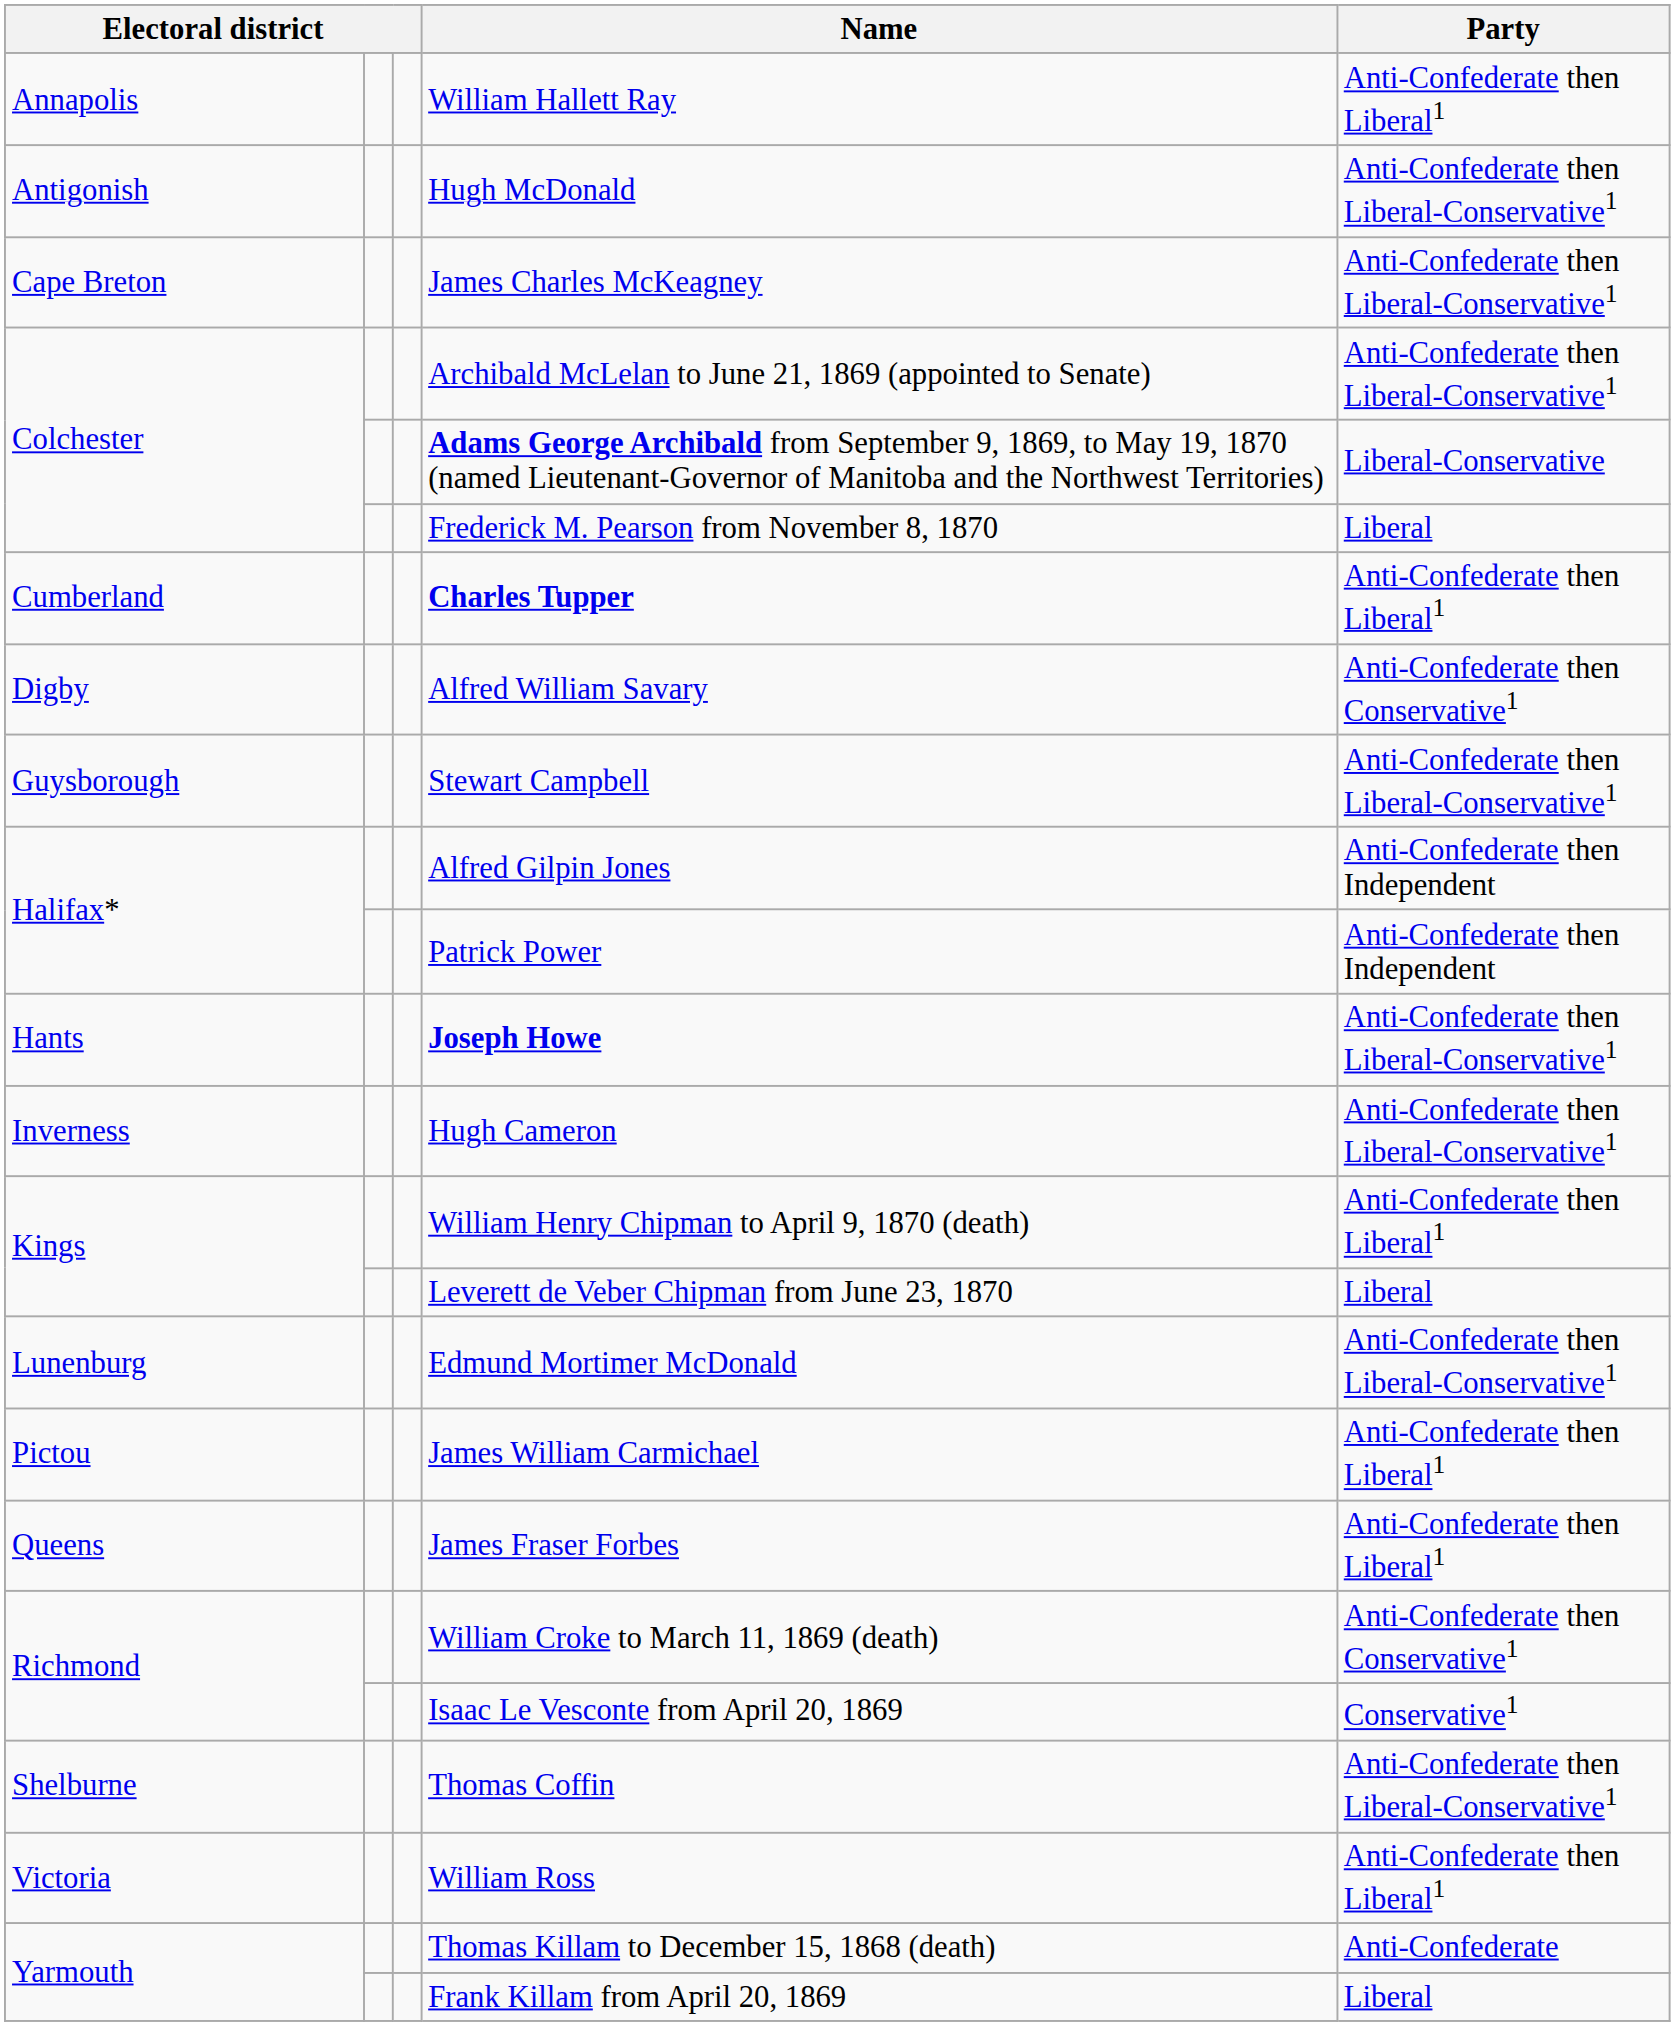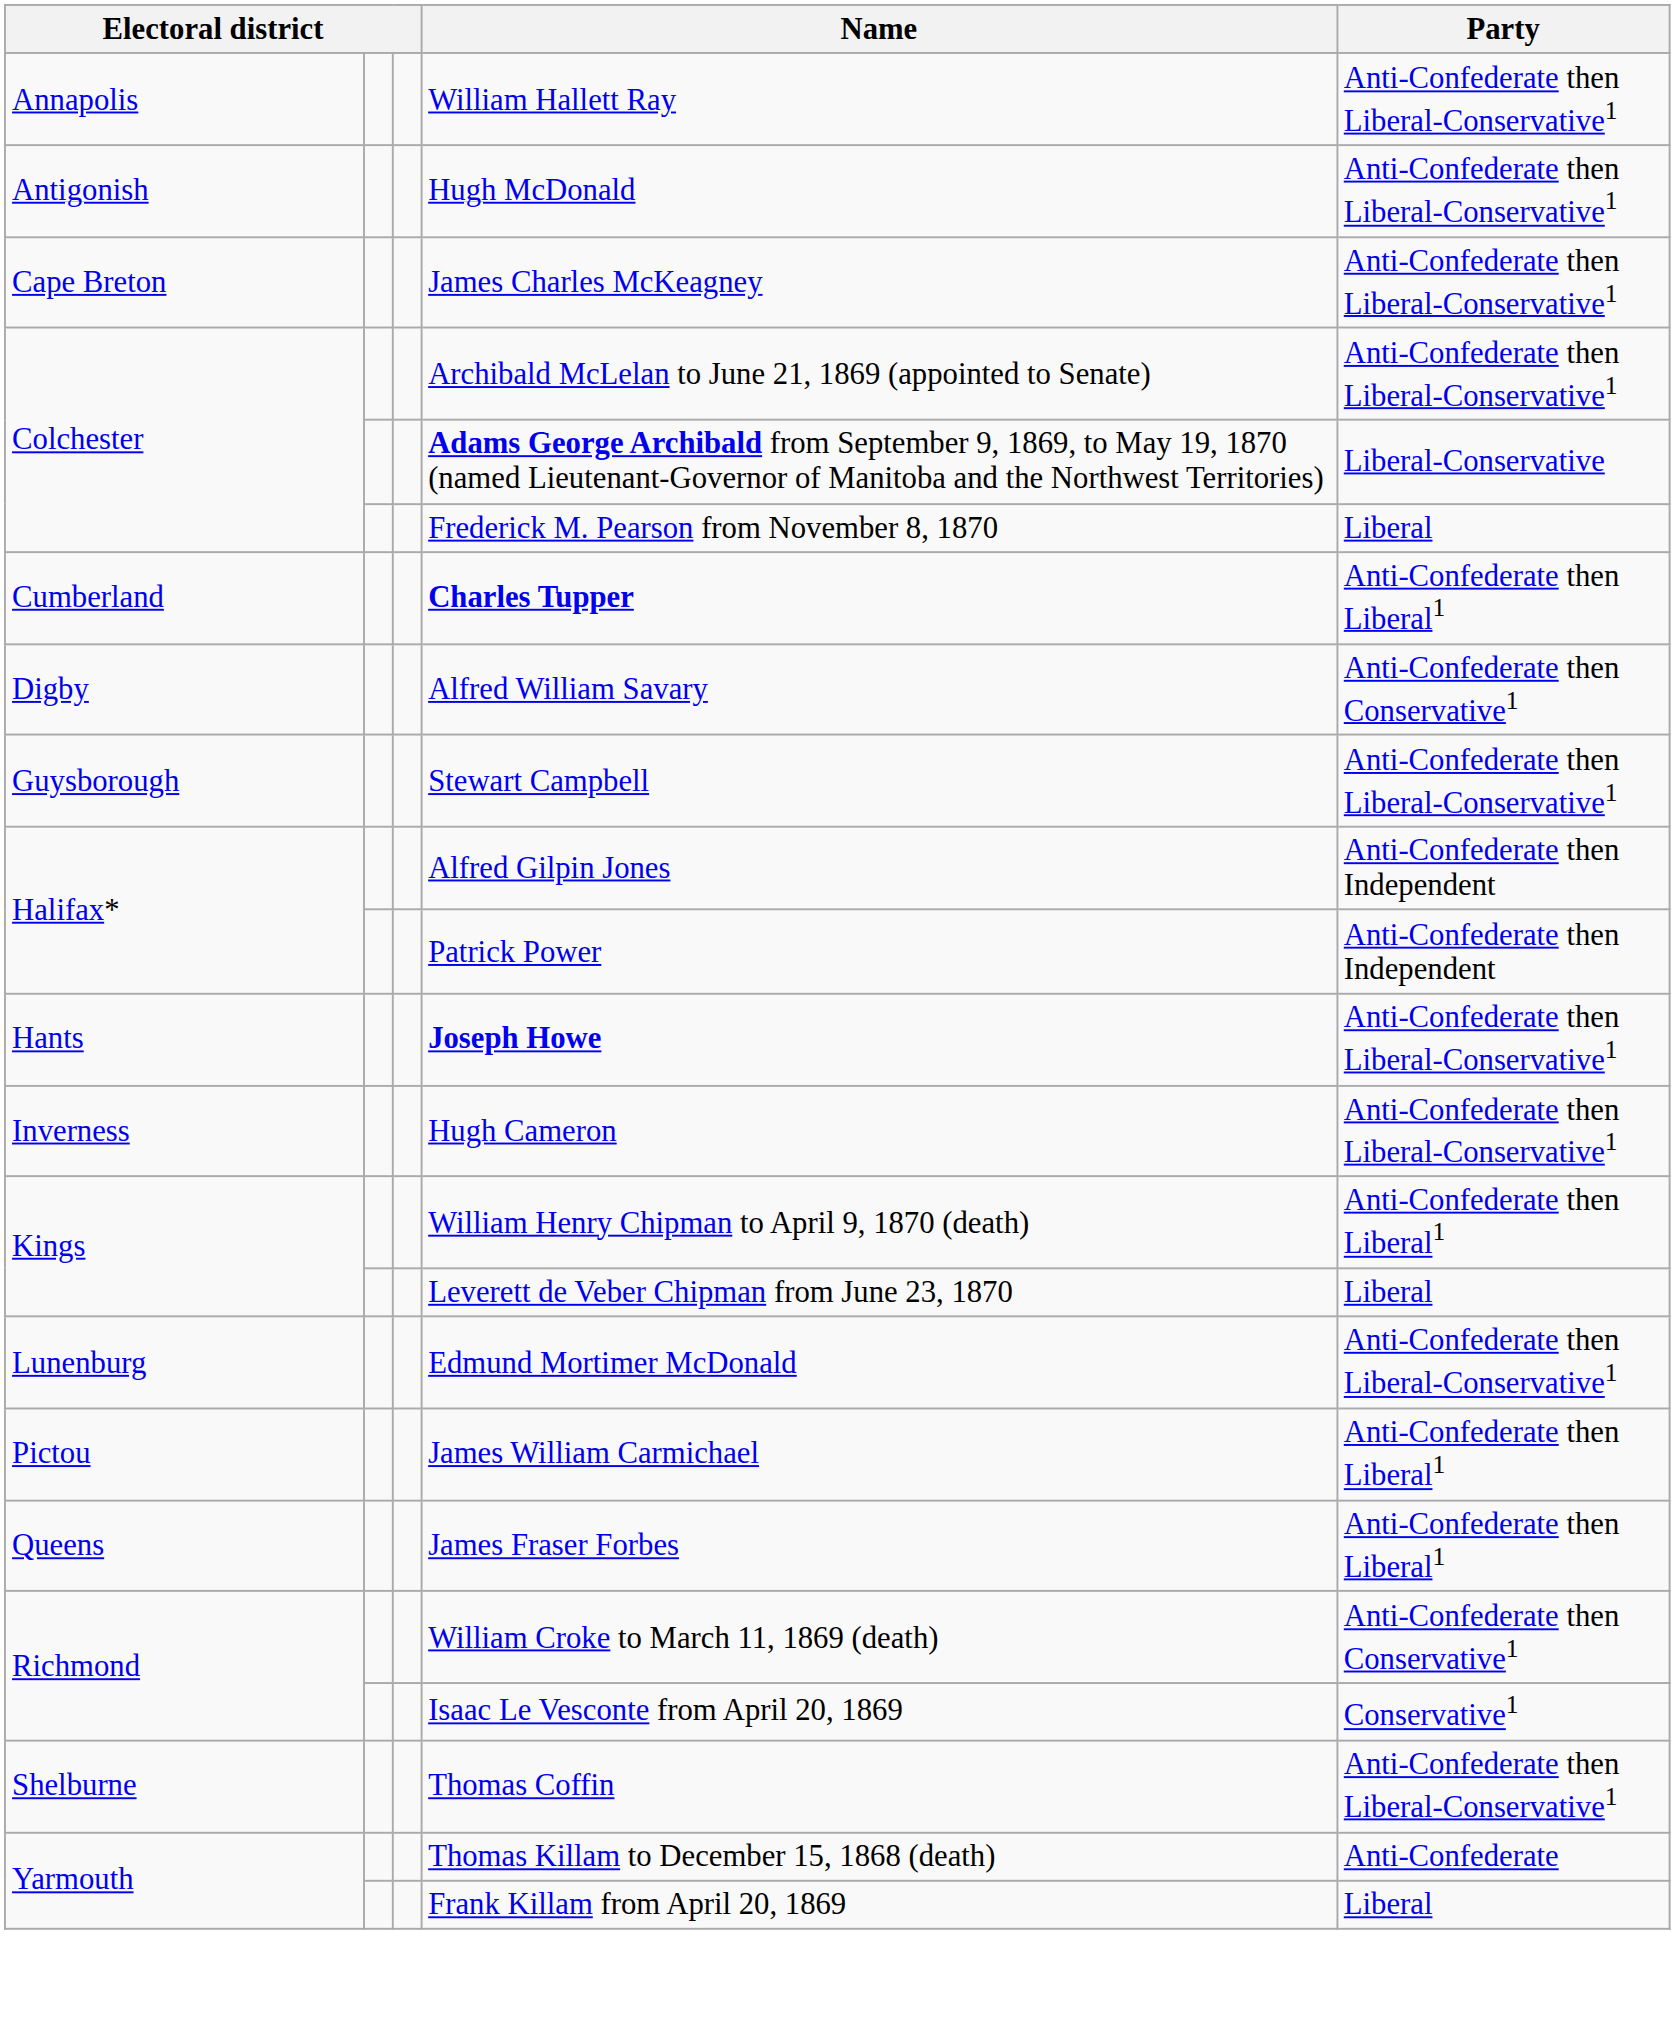William Hallett Ray | Party: Anti-Confederate then Liberal1 -> Anti-Confederate then Liberal-Conservative1
- row: Victoria | William Ross | Anti-Confederate then Liberal1
